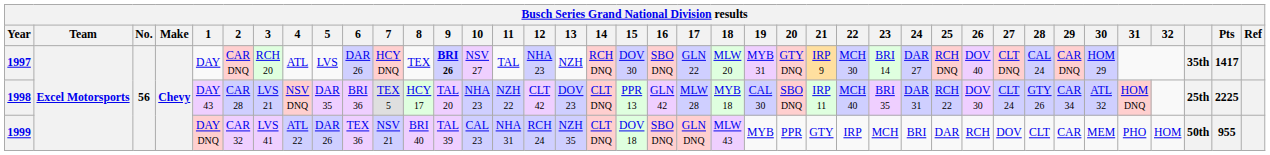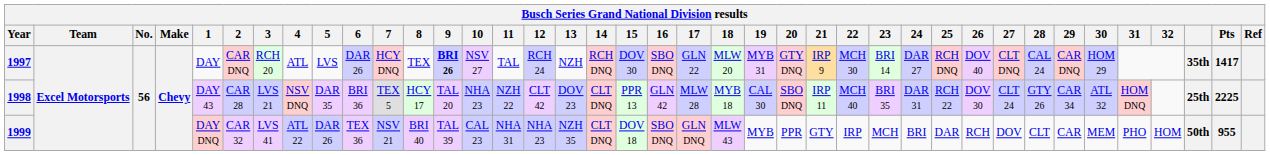1997 | 12: NHA 23 -> RCH 24
1999 | 12: RCH 24 -> NHA 23
